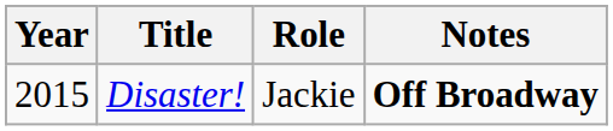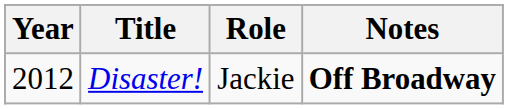Disaster! | Year: 2015 -> 2012
